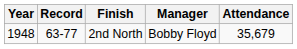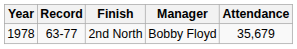2nd North | Year: 1948 -> 1978
